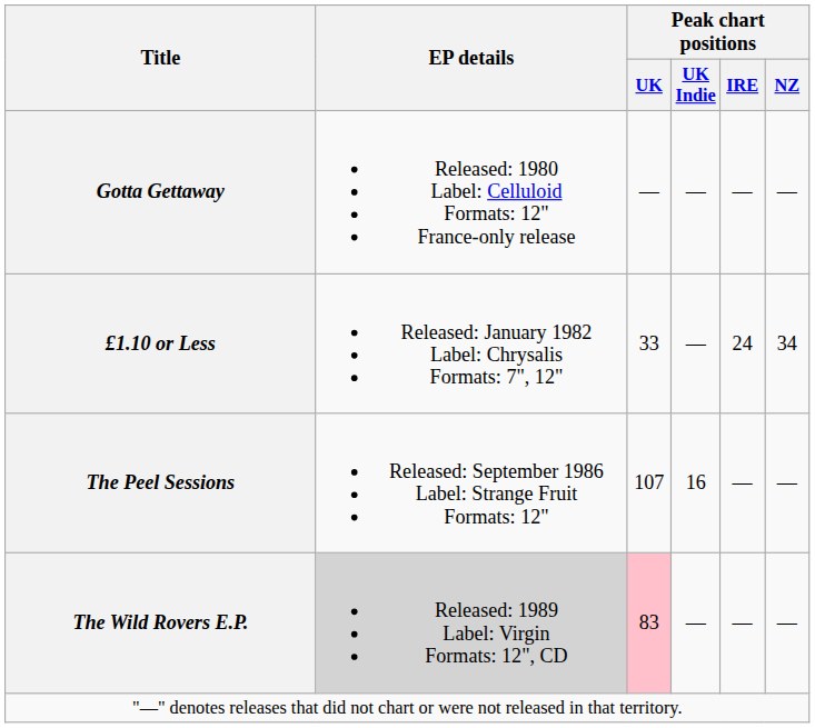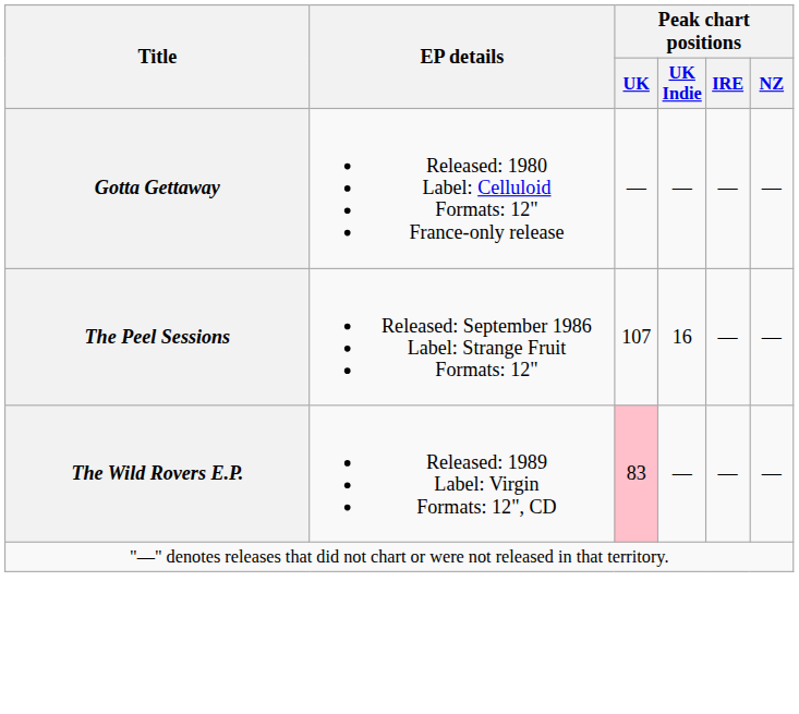- row: £1.10 or Less | Released: January 1982 Label: Chrysalis Formats: 7", 12" | 33 | — | 24 | 34
The Wild Rovers E.P. | EP details: lightgrey background -> no background
